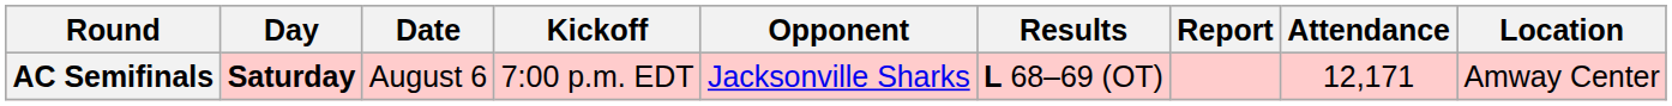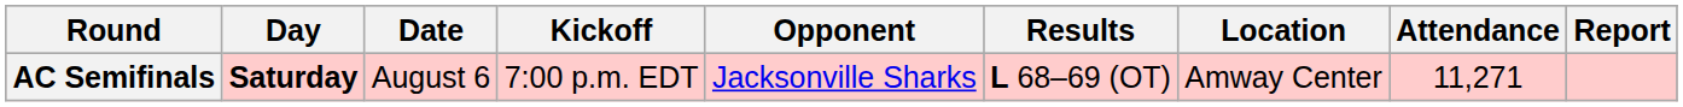columns swapped: Location <-> Report
AC Semifinals | Attendance: 12,171 -> 11,271
